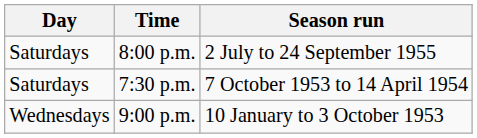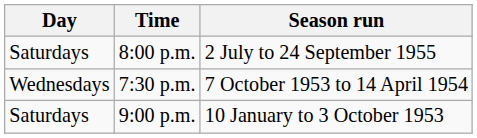7:30 p.m. | Day: Saturdays -> Wednesdays
9:00 p.m. | Day: Wednesdays -> Saturdays
